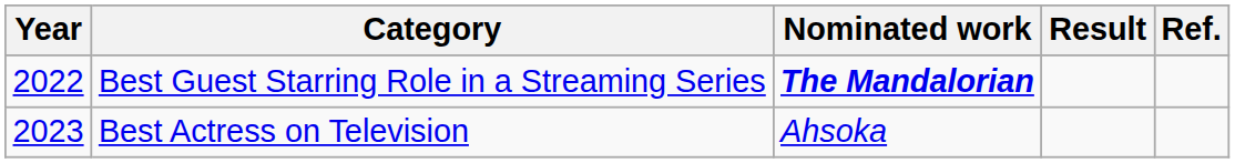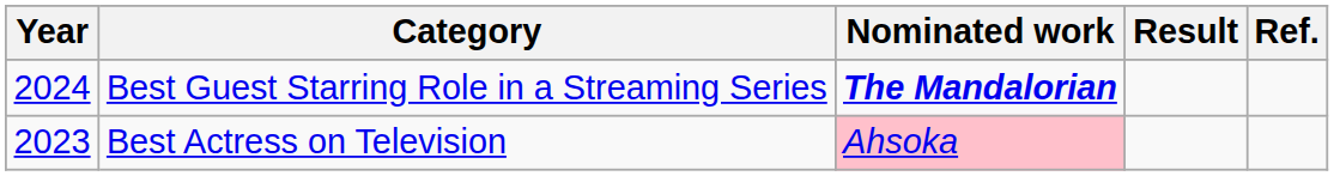Best Guest Starring Role in a Streaming Series | Year: 2022 -> 2024
Best Actress on Television | Nominated work: no background -> pink background
